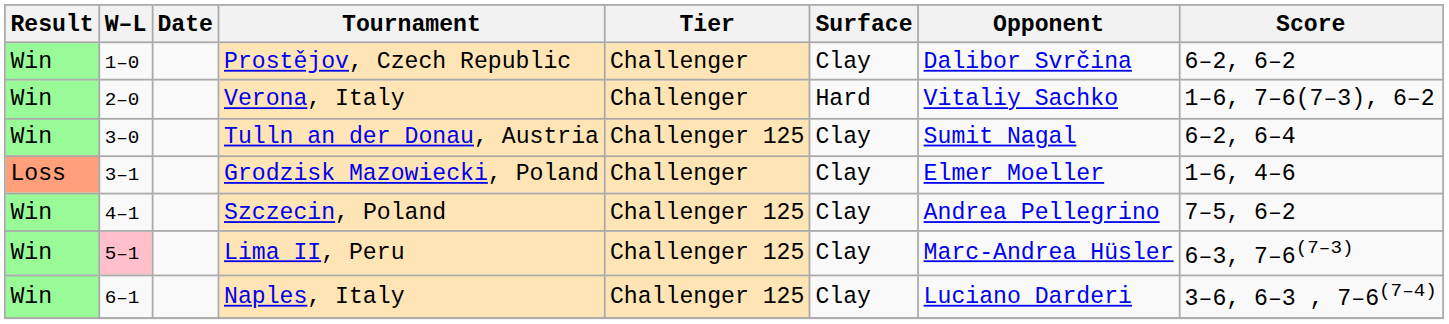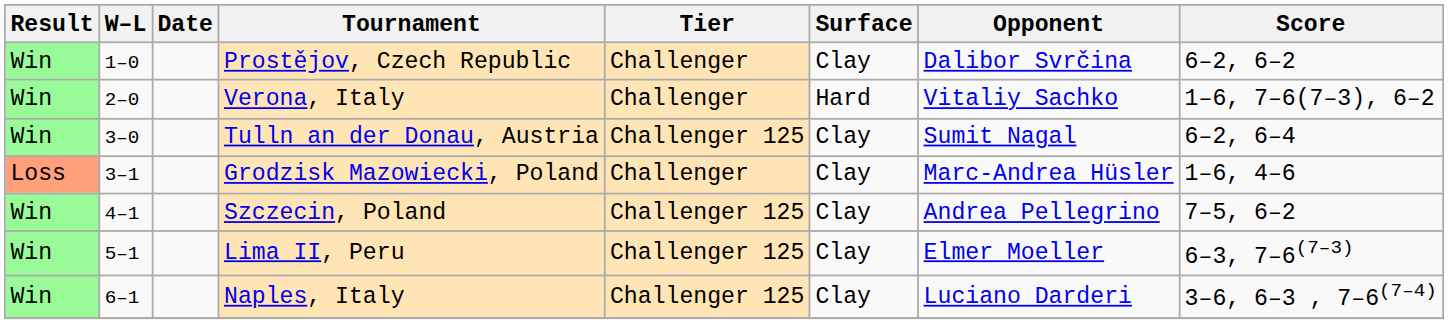Grodzisk Mazowiecki, Poland | Opponent: Elmer Moeller -> Marc-Andrea Hüsler
Lima II, Peru | W–L: pink background -> no background
Lima II, Peru | Opponent: Marc-Andrea Hüsler -> Elmer Moeller
